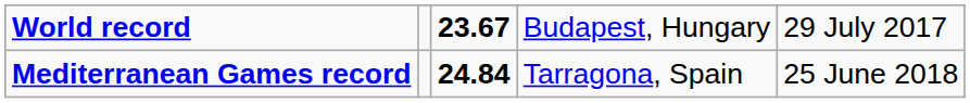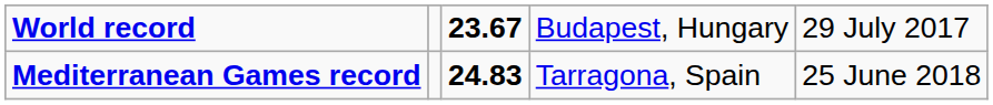Mediterranean Games record | column 3: 24.84 -> 24.83
